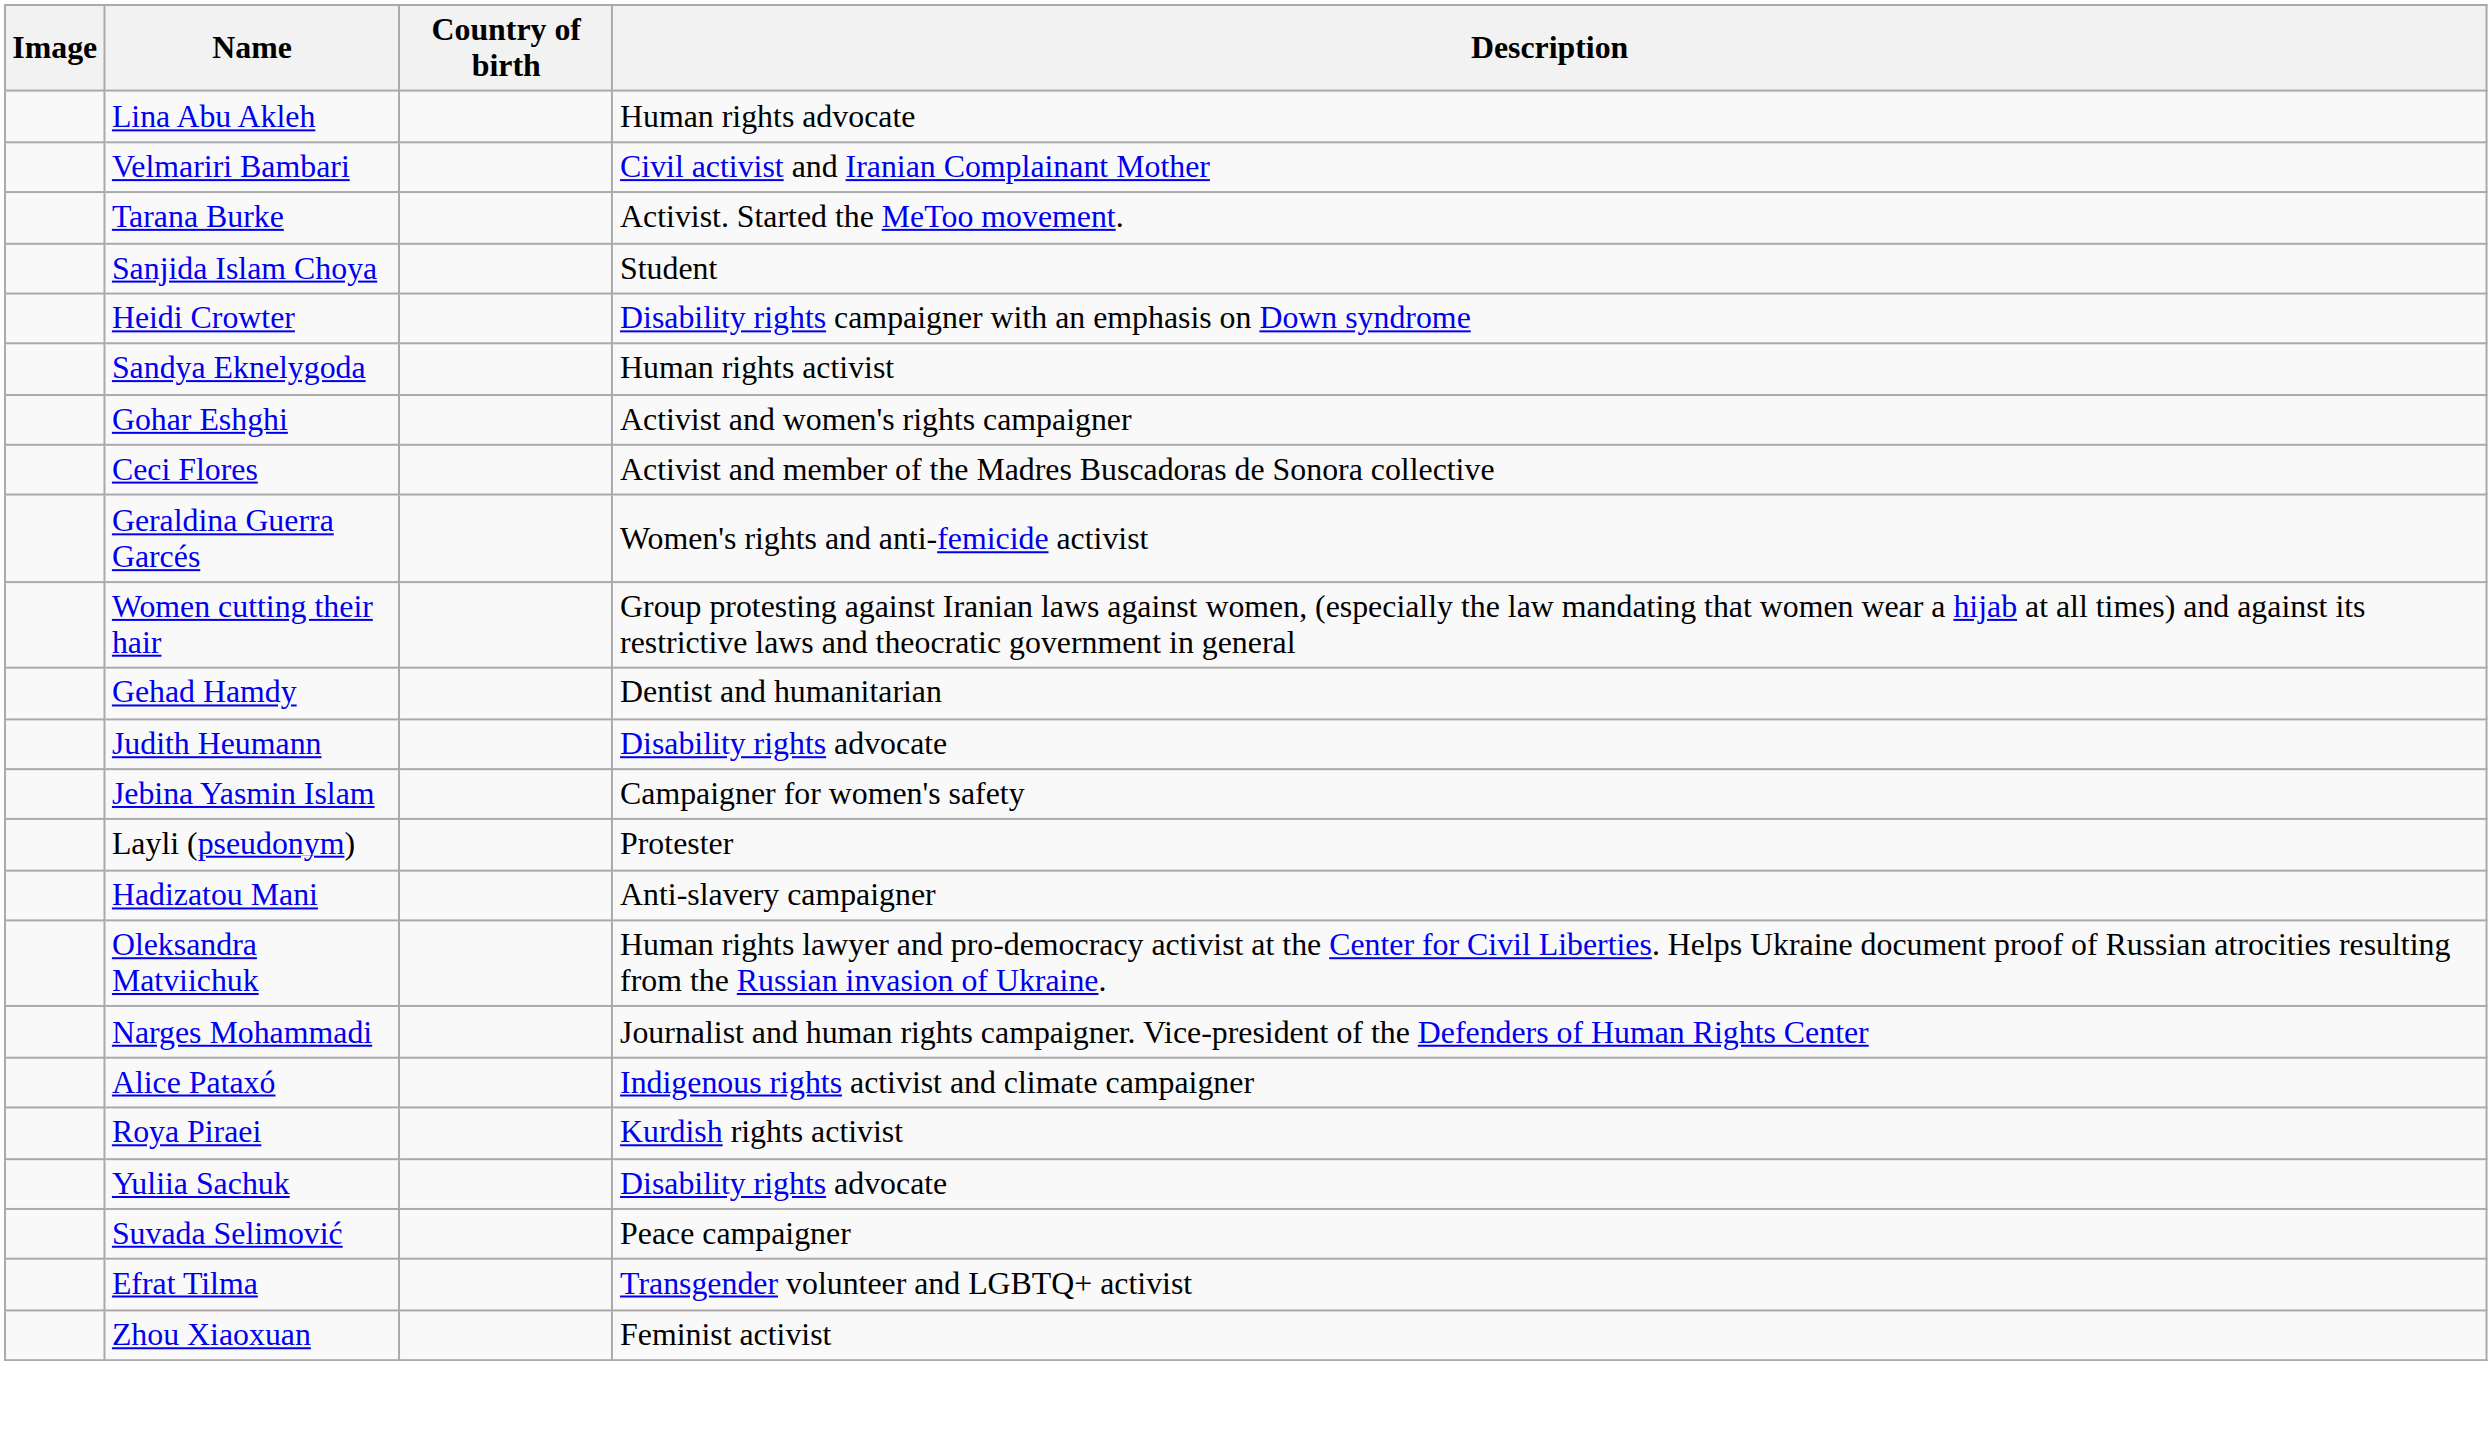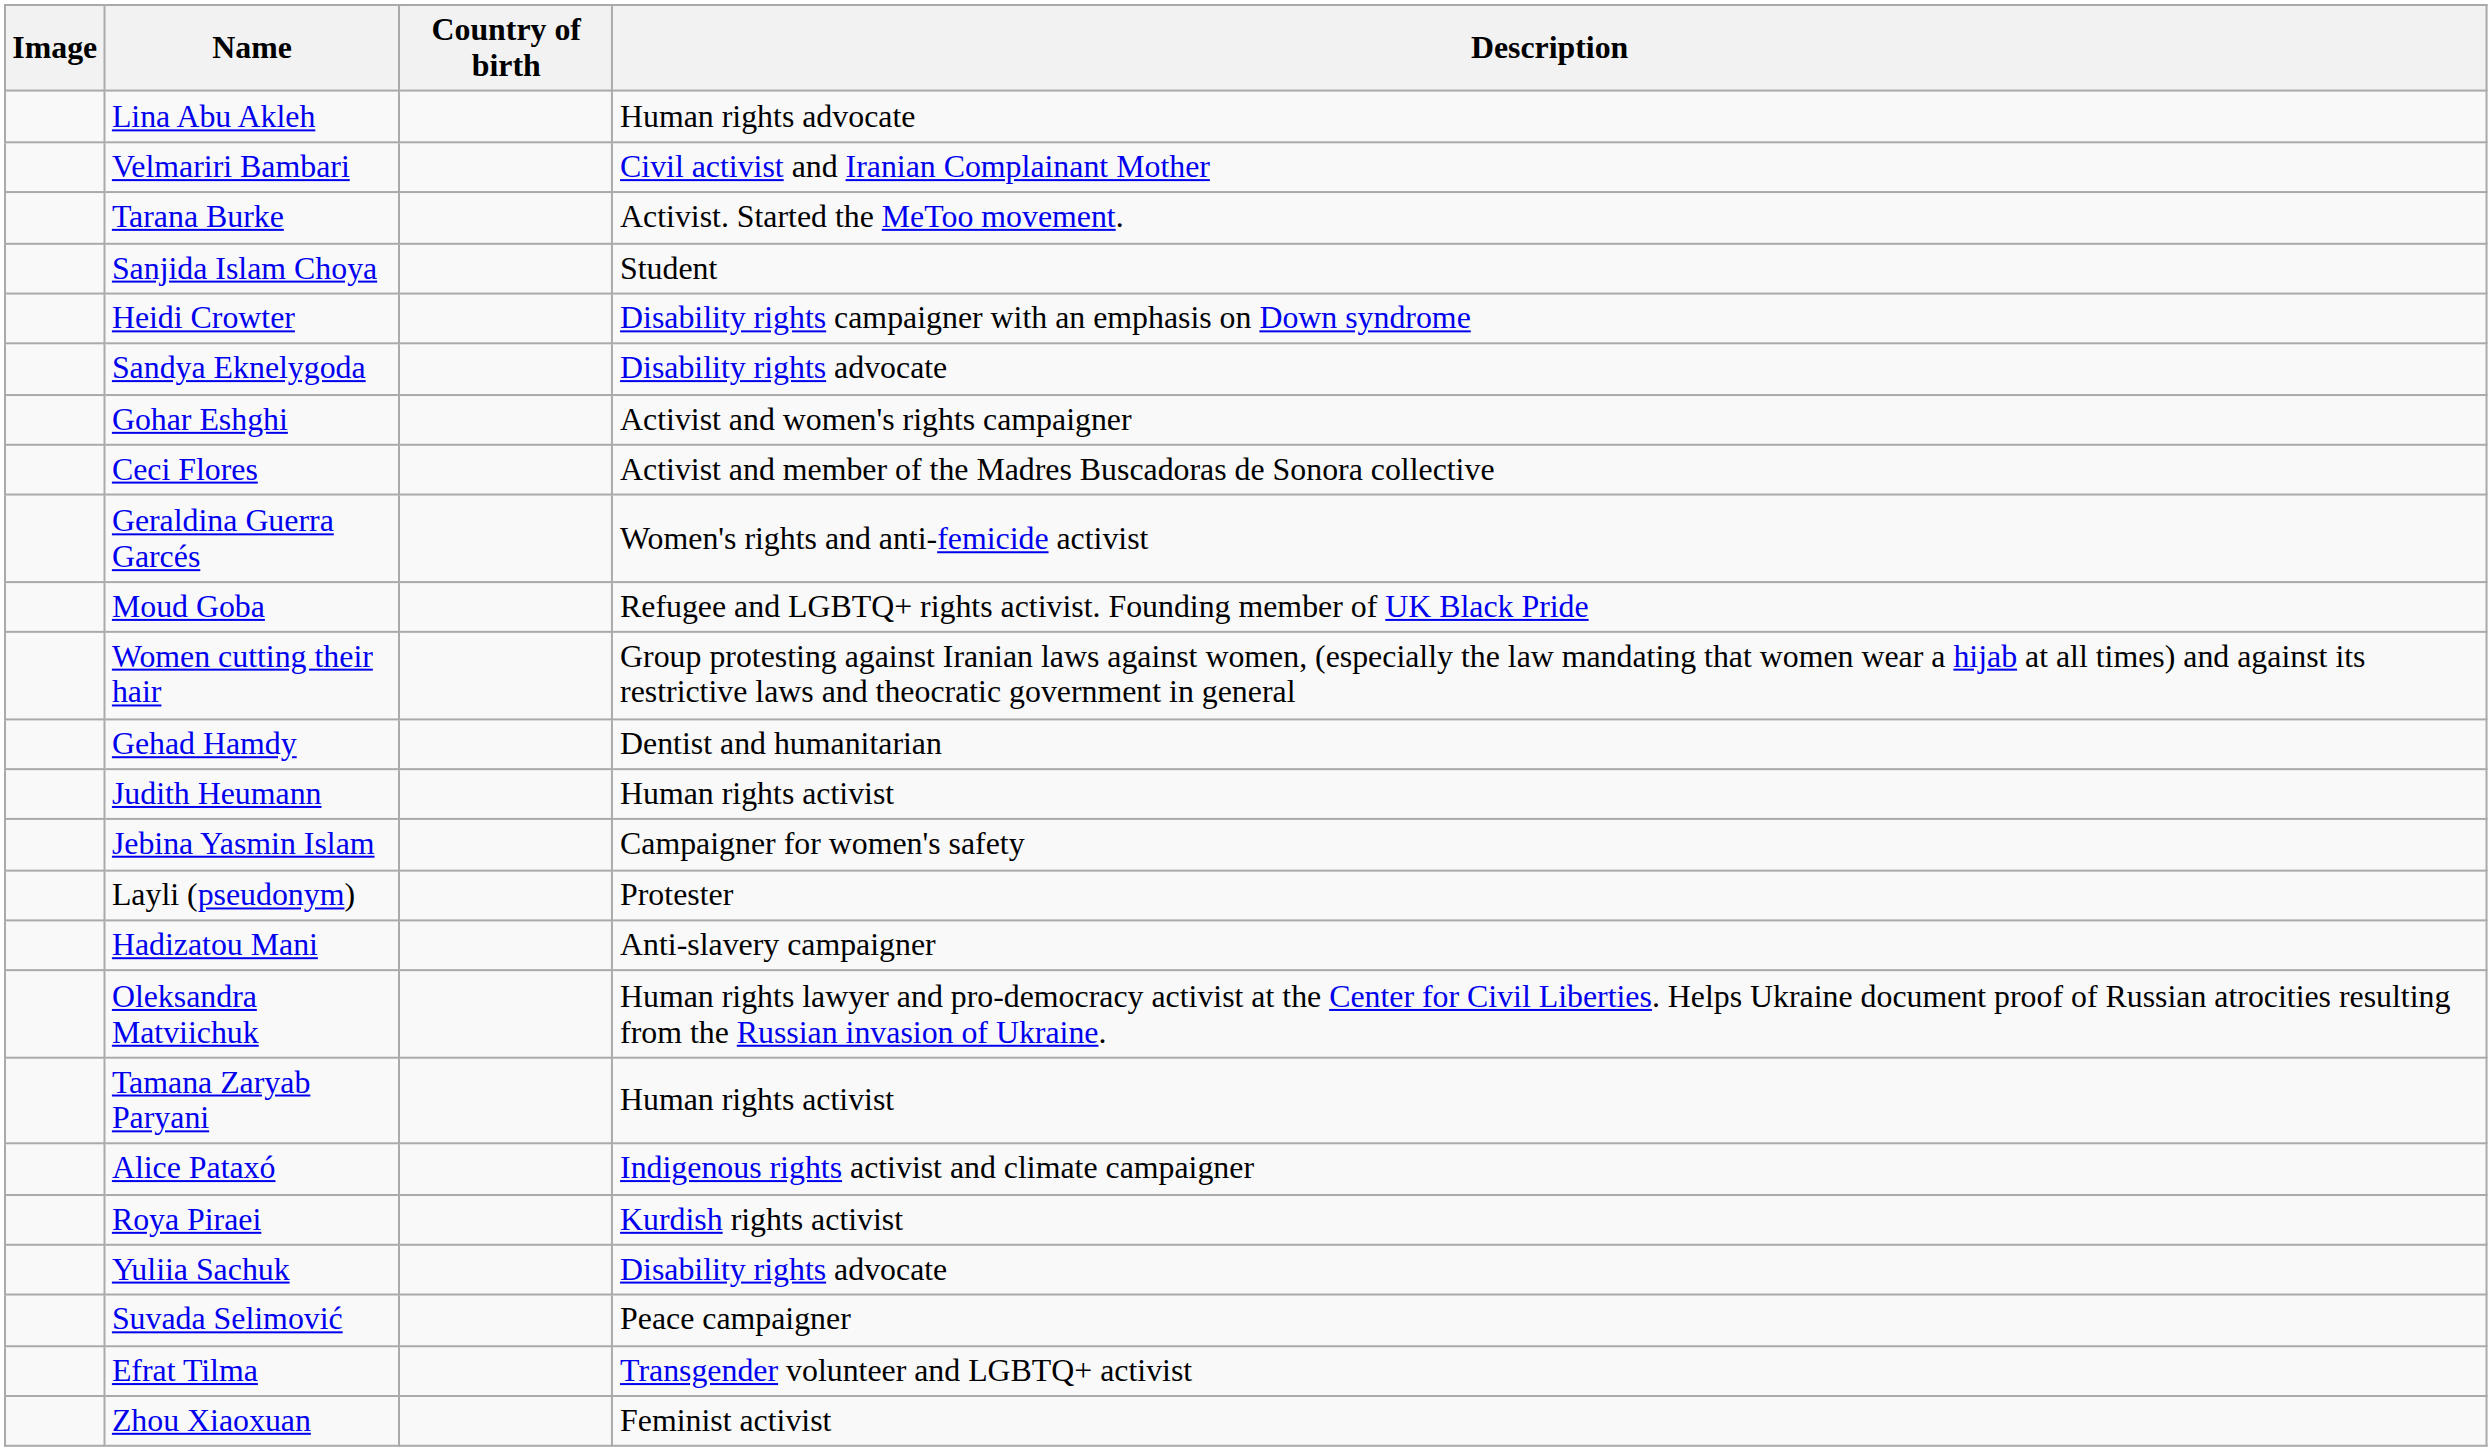Sandya Eknelygoda | Description: Human rights activist -> Disability rights advocate
+ row: Moud Goba | Refugee and LGBTQ+ rights activist. Founding member of UK Black Pride
Judith Heumann | Description: Disability rights advocate -> Human rights activist
- row: Narges Mohammadi | Journalist and human rights campaigner. Vice-president of the Defenders of Human Rights Center
+ row: Tamana Zaryab Paryani | Human rights activist
